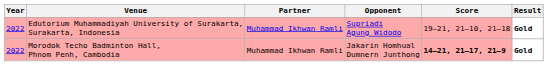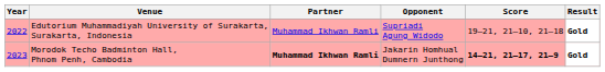Morodok Techo Badminton Hall, Phnom Penh, Cambodia | Year: 2022 -> 2023
Morodok Techo Badminton Hall, Phnom Penh, Cambodia | Partner: normal -> bold
